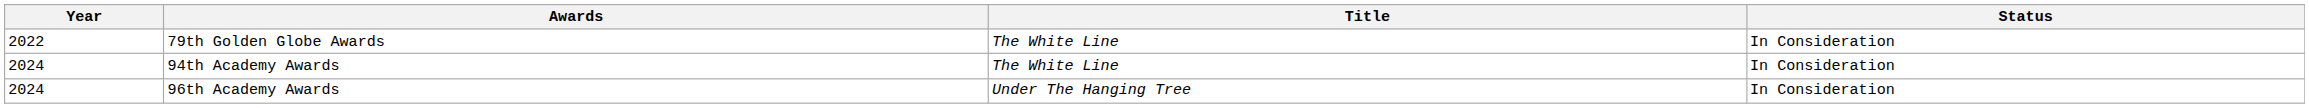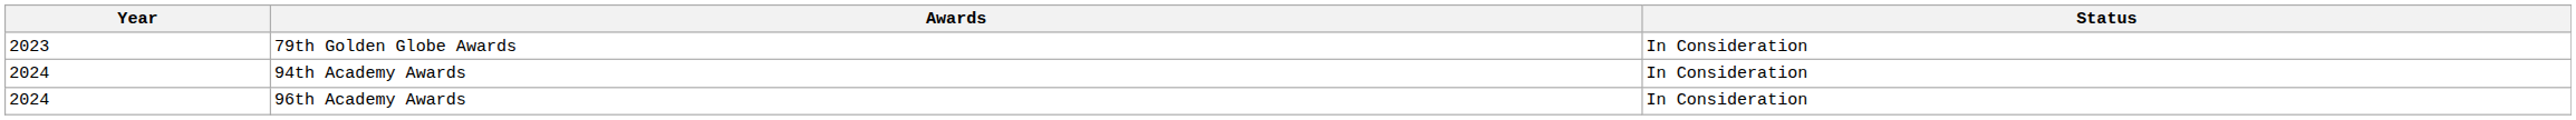- column: Title | The White Line | The White Line | Under The Hanging Tree
79th Golden Globe Awards | Year: 2022 -> 2023
